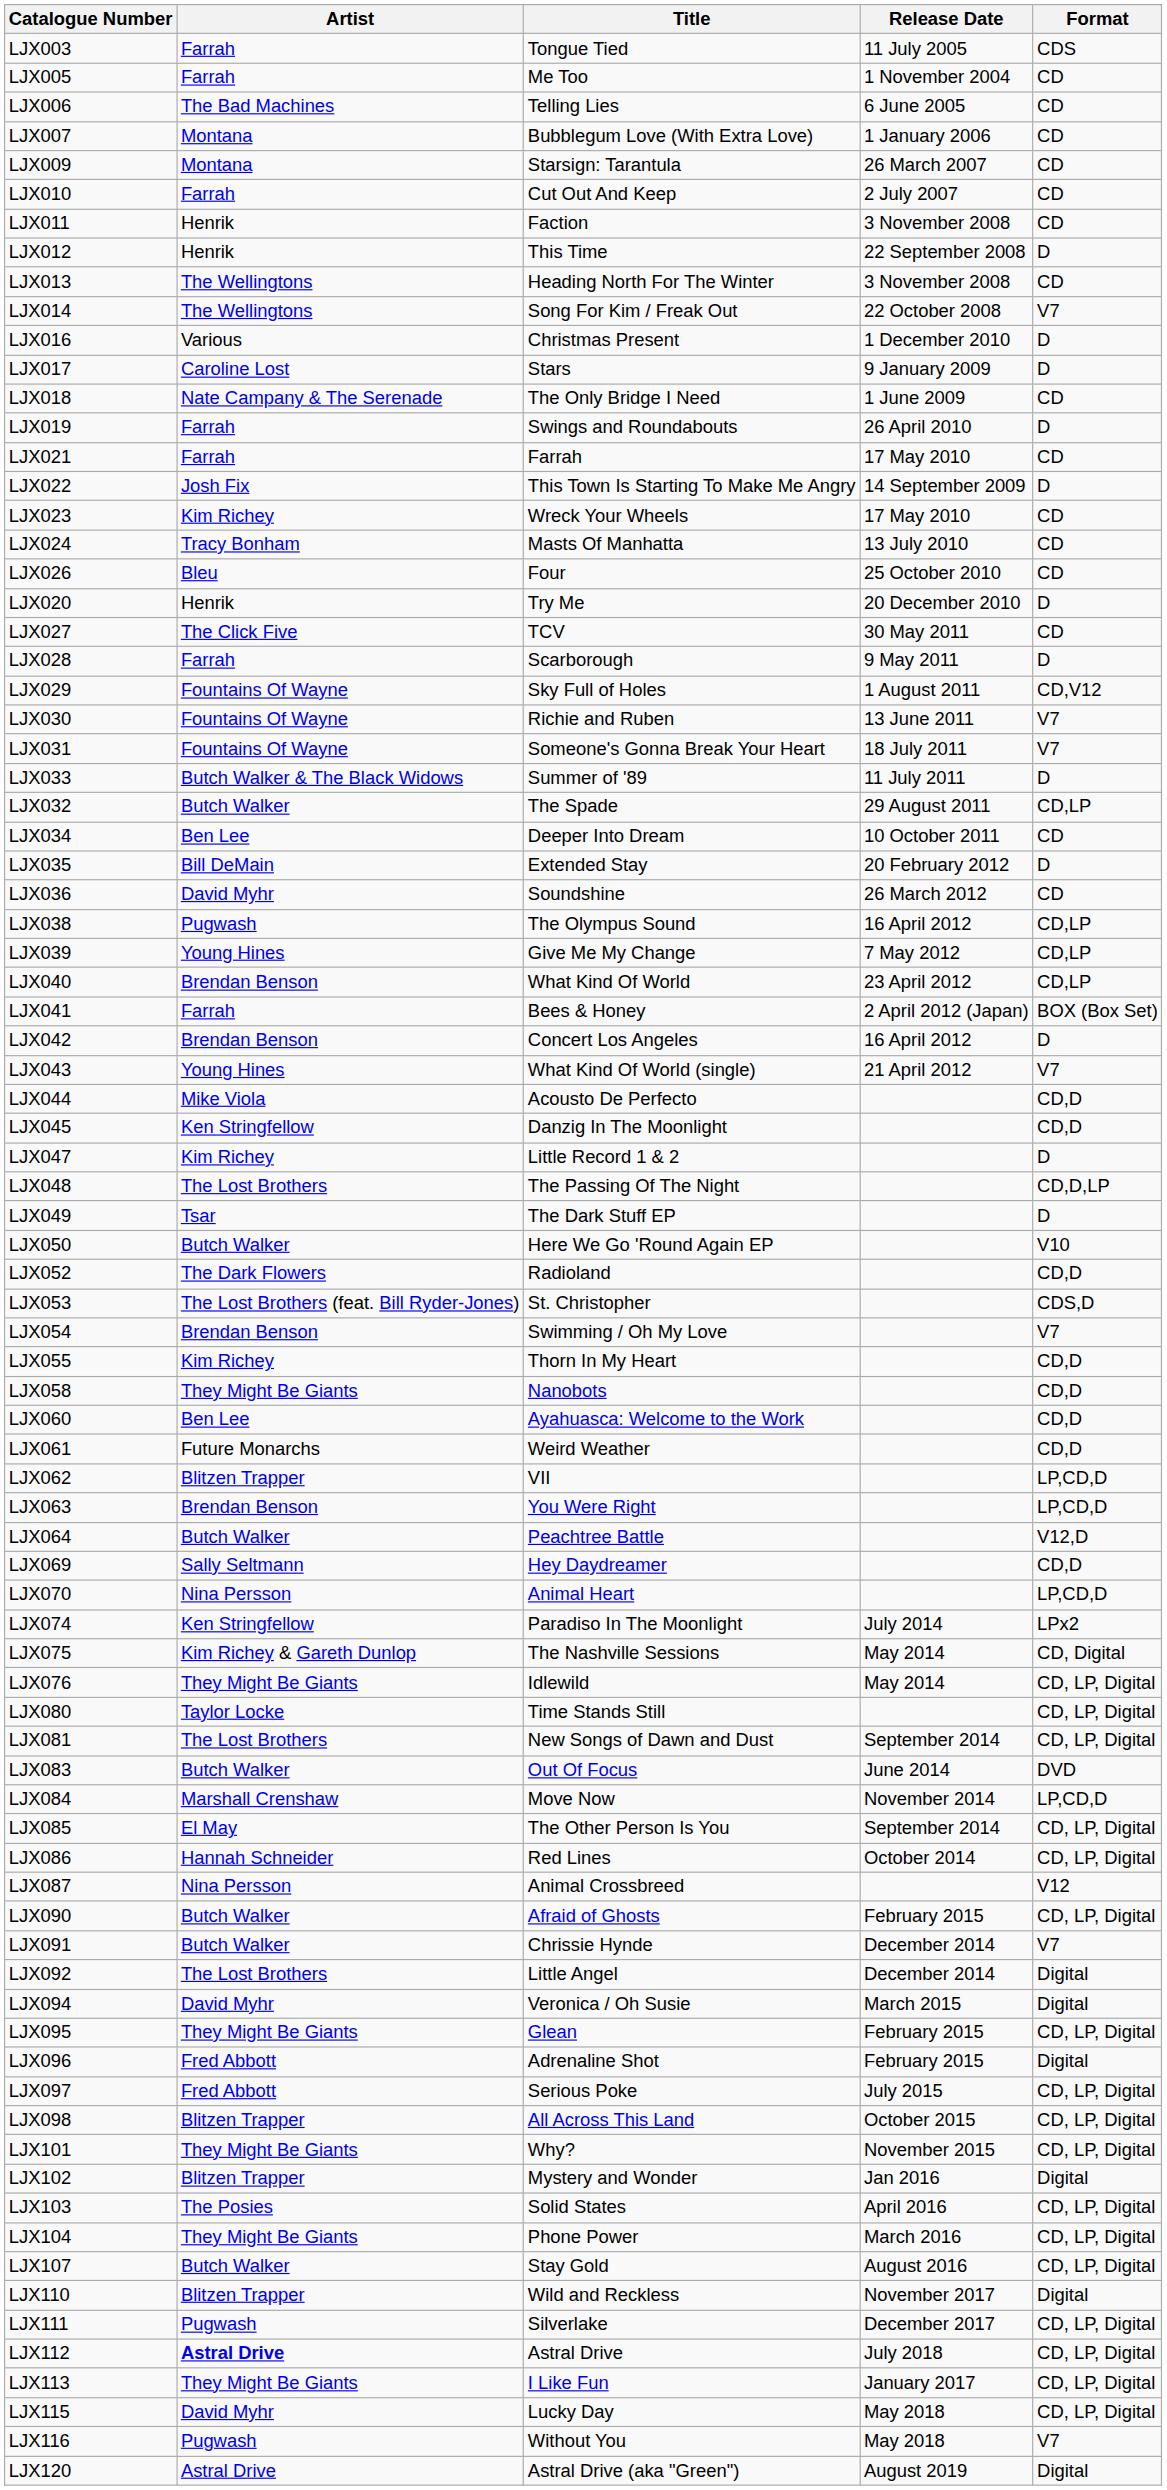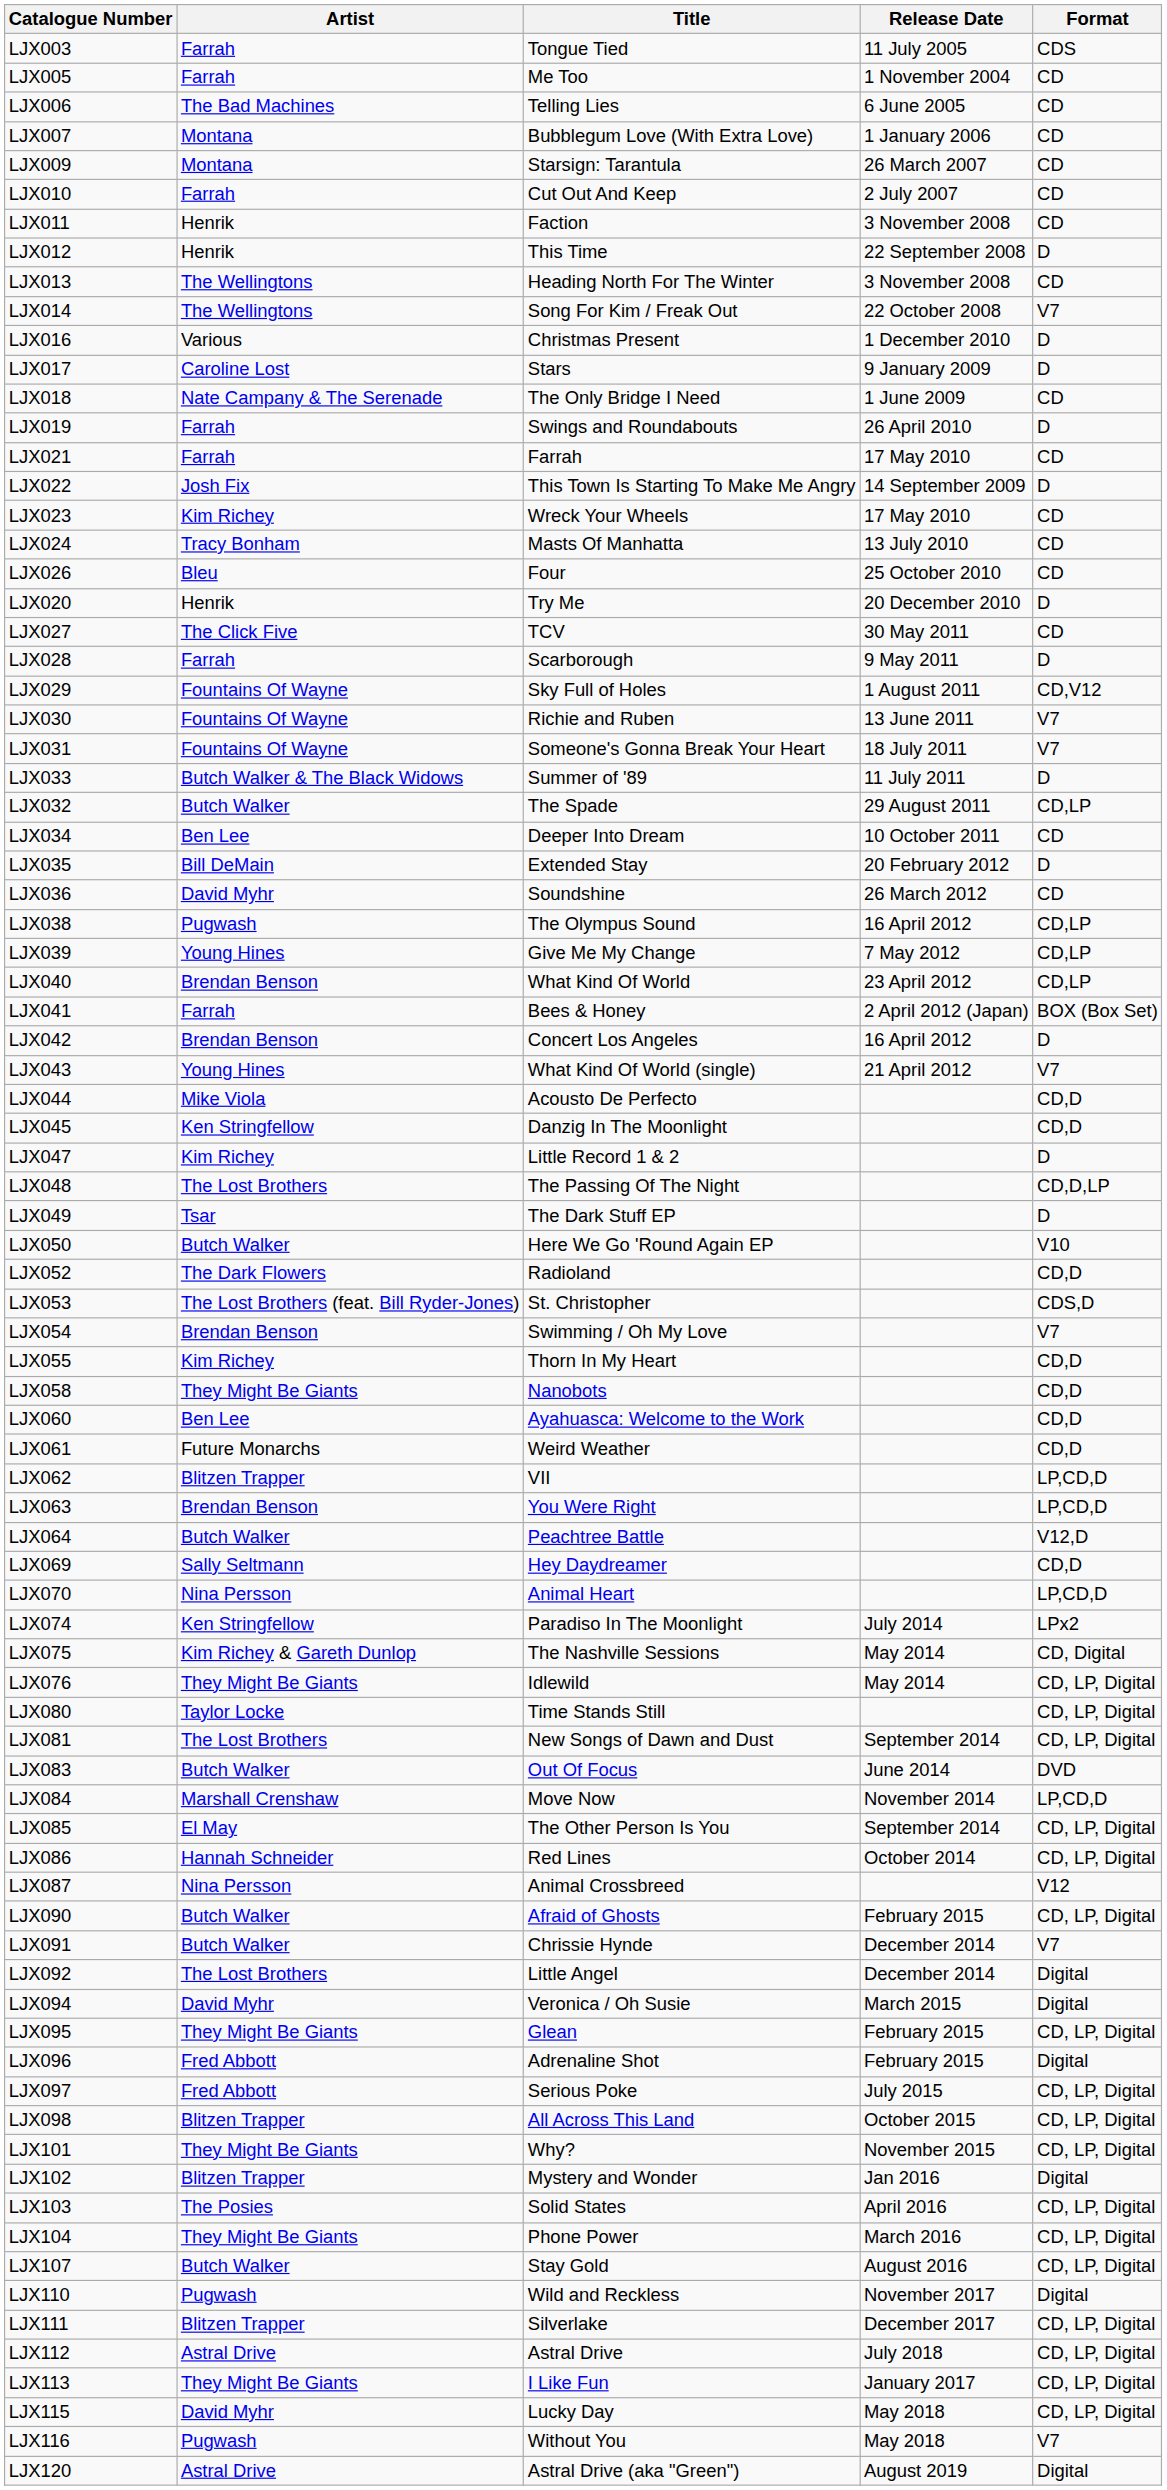LJX110 | Artist: Blitzen Trapper -> Pugwash
LJX111 | Artist: Pugwash -> Blitzen Trapper
LJX112 | Artist: bold -> normal
